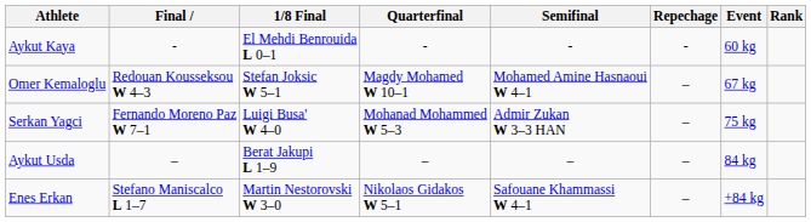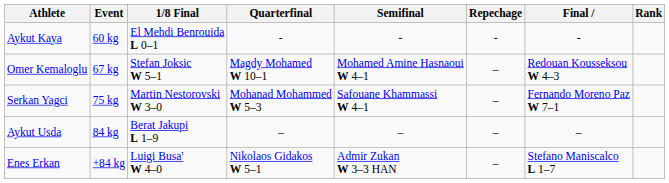columns swapped: Event <-> Final
Serkan Yagci | 1/8 Final: Luigi Busa' W 4–0 -> Martin Nestorovski W 3–0
Serkan Yagci | Semifinal: Admir Zukan W 3–3 HAN -> Safouane Khammassi W 4–1
Enes Erkan | 1/8 Final: Martin Nestorovski W 3–0 -> Luigi Busa' W 4–0
Enes Erkan | Semifinal: Safouane Khammassi W 4–1 -> Admir Zukan W 3–3 HAN
